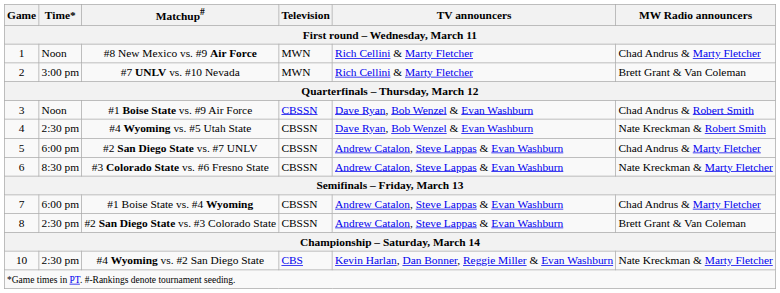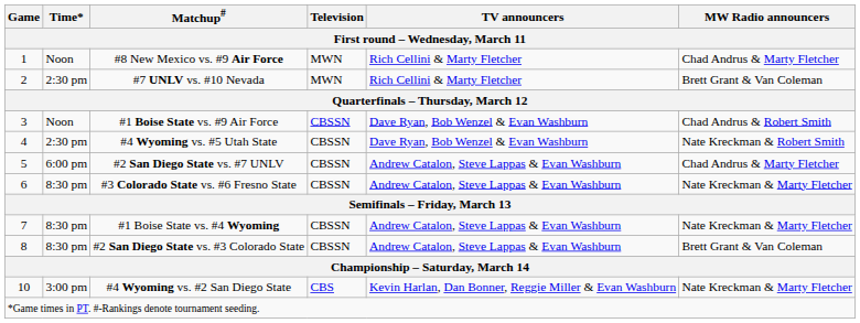#7 UNLV vs. #10 Nevada | Time*: 3:00 pm -> 2:30 pm
#1 Boise State vs. #4 Wyoming | Time*: 6:00 pm -> 8:30 pm
#1 Boise State vs. #4 Wyoming | MW Radio announcers: Chad Andrus & Marty Fletcher -> Nate Kreckman & Marty Fletcher
#2 San Diego State vs. #3 Colorado State | Time*: 2:30 pm -> 8:30 pm
#4 Wyoming vs. #2 San Diego State | Time*: 2:30 pm -> 3:00 pm
